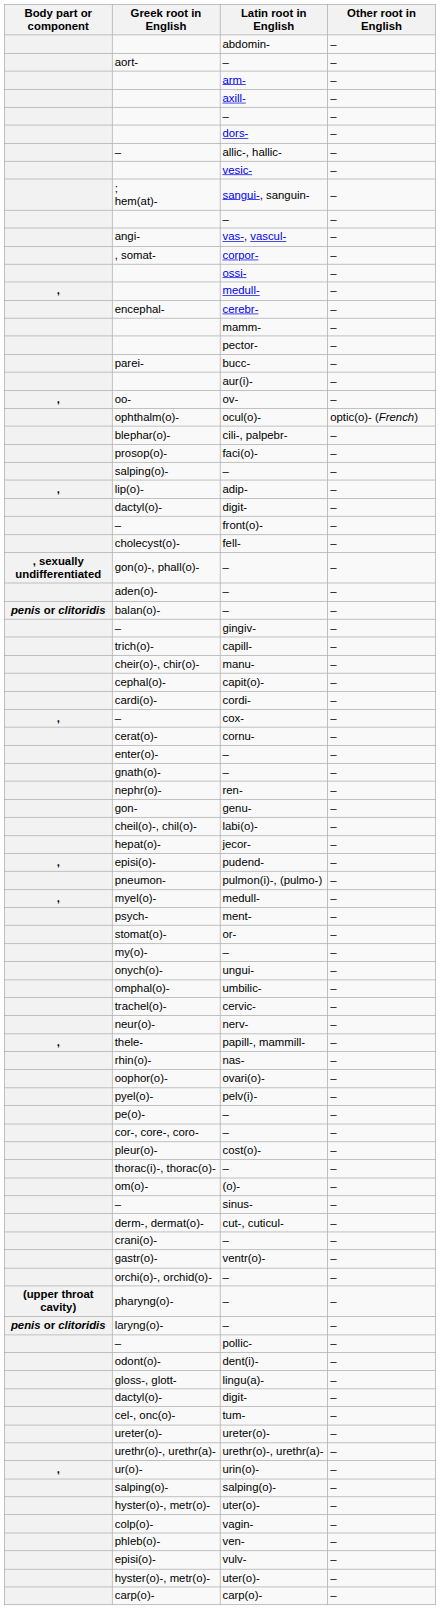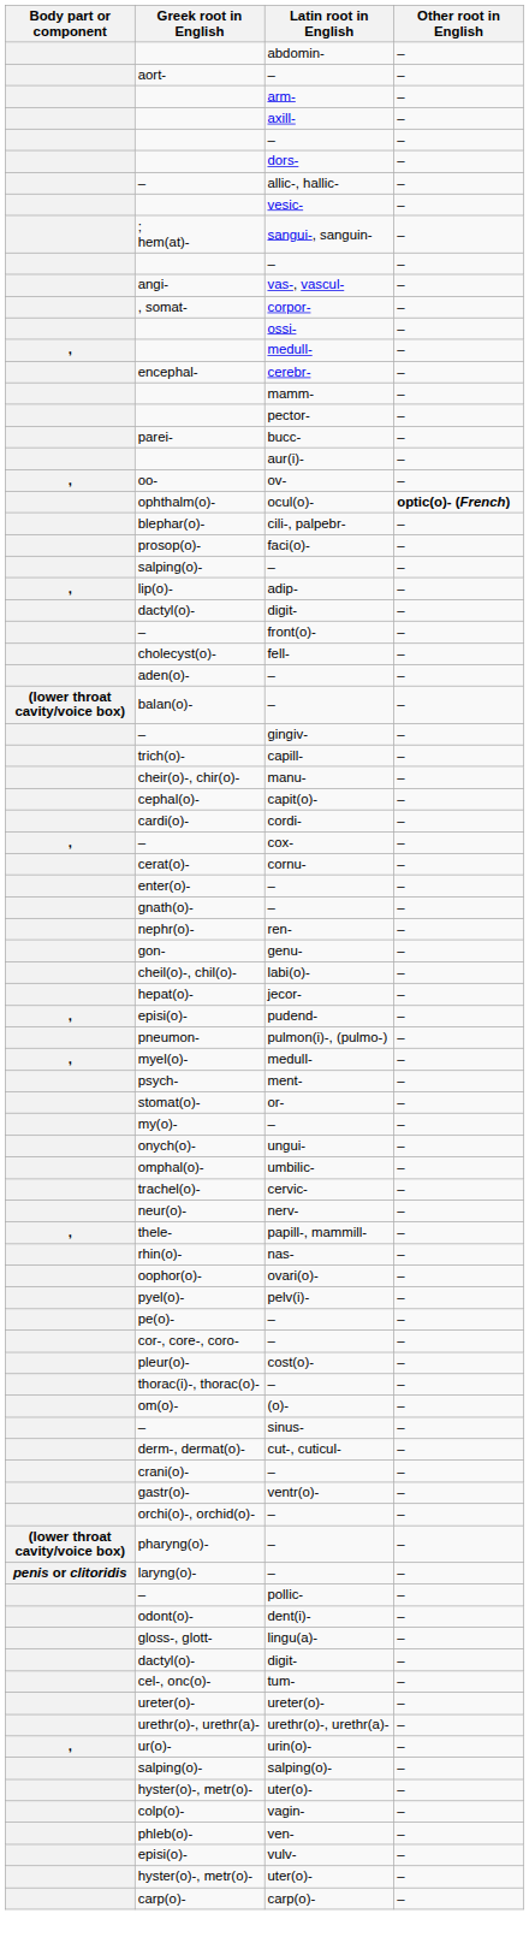ocul(o)- | Other root in English: normal -> bold
- row: , sexually undifferentiated | gon(o)-, phall(o)- | – | –
balan(o)- / – | Body part or component: penis or clitoridis -> (lower throat cavity/voice box)
pharyng(o)- / – | Body part or component: (upper throat cavity) -> (lower throat cavity/voice box)
